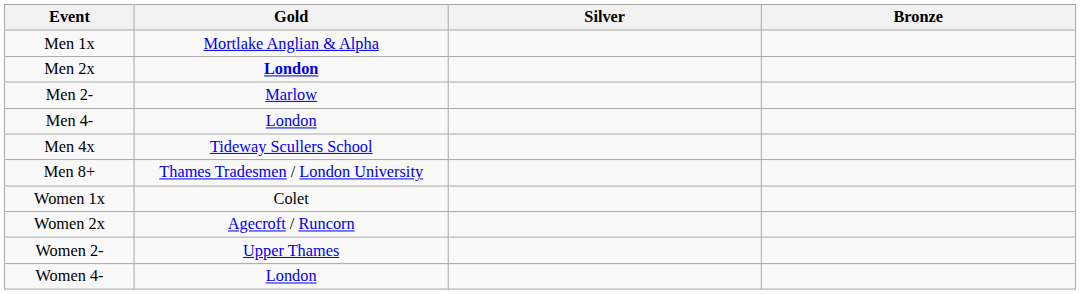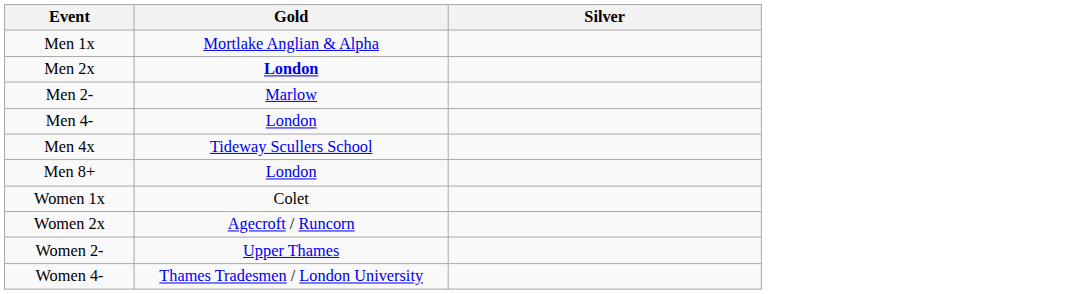- column: Bronze
Men 8+ | Gold: Thames Tradesmen / London University -> London
Women 4- | Gold: London -> Thames Tradesmen / London University
